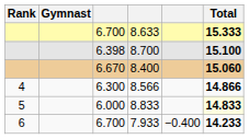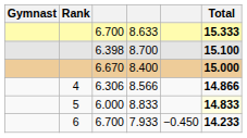columns swapped: Rank <-> Gymnast
8.400 | Total: 15.060 -> 15.000
8.566 | column 3: 6.300 -> 6.306
7.933 | column 5: −0.400 -> −0.450
